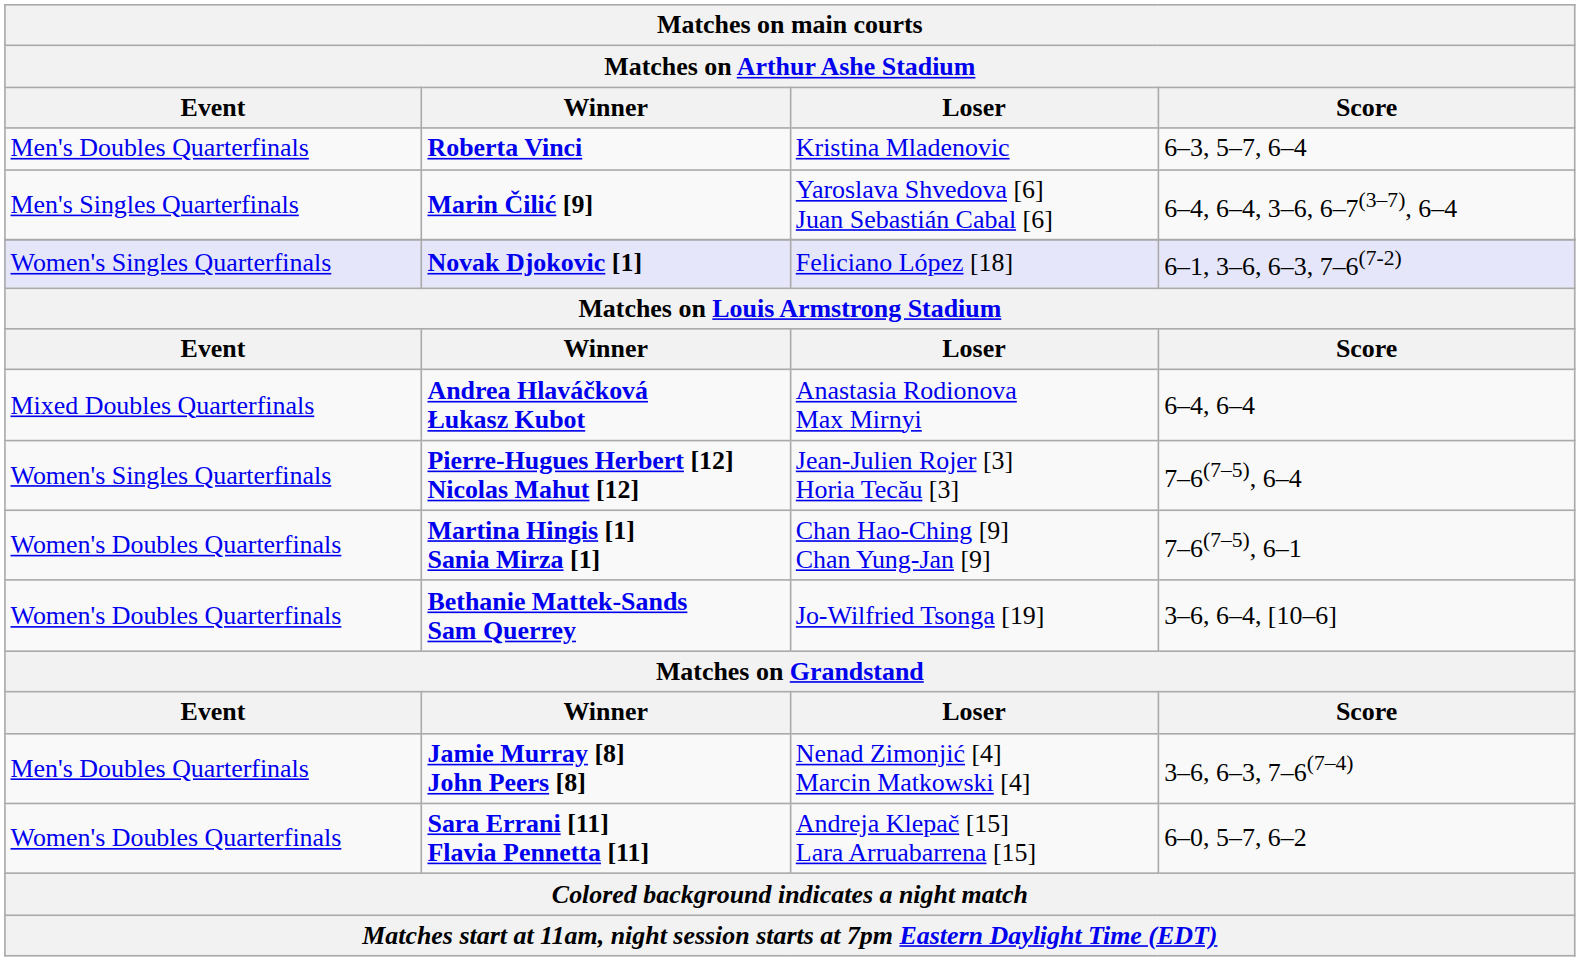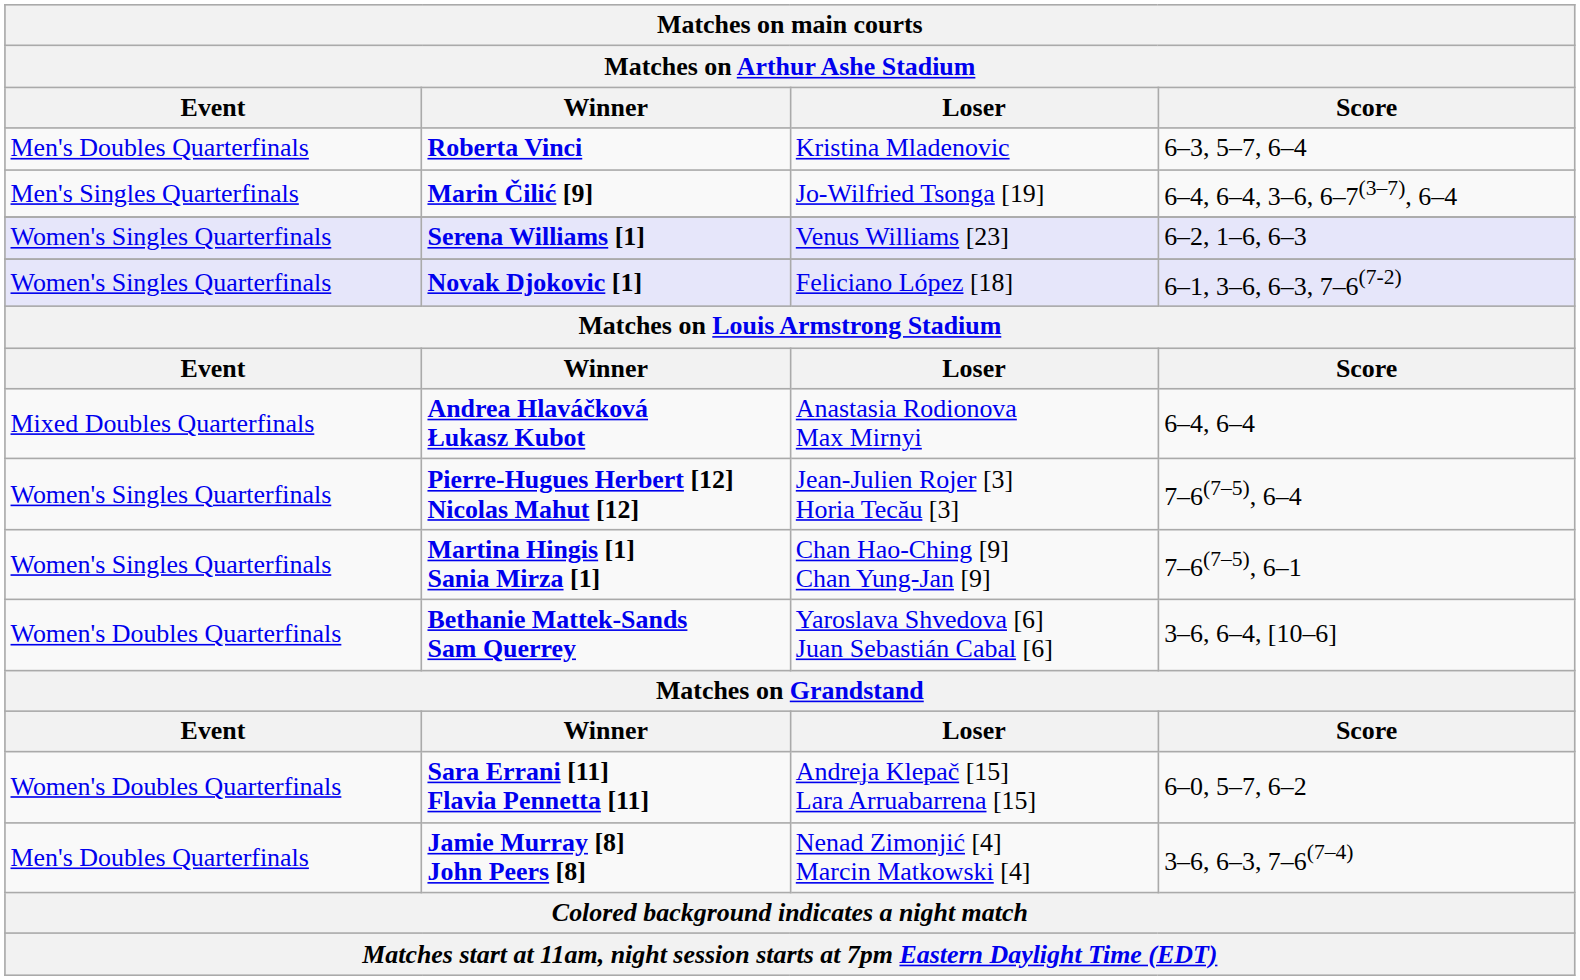Marin Čilić [9] | Loser: Yaroslava Shvedova [6] Juan Sebastián Cabal [6] -> Jo-Wilfried Tsonga [19]
+ row: Women's Singles Quarterfinals | Serena Williams [1] | Venus Williams [23] | 6–2, 1–6, 6–3
Martina Hingis [1] Sania Mirza [1] | Event: Women's Doubles Quarterfinals -> Women's Singles Quarterfinals
Bethanie Mattek-Sands Sam Querrey | Loser: Jo-Wilfried Tsonga [19] -> Yaroslava Shvedova [6] Juan Sebastián Cabal [6]
rows swapped: Sara Errani [11] Flavia Pennetta [11] <-> Jamie Murray [8] John Peers [8]
